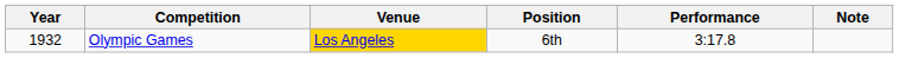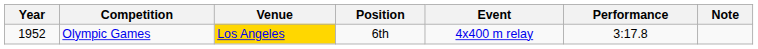+ column: Event | 4x400 m relay
Olympic Games | Year: 1932 -> 1952
